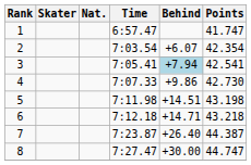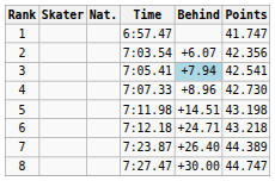2 | Points: 42.354 -> 42.356
4 | Behind: +9.86 -> +8.96
6 | Behind: +14.71 -> +24.71
7 | Points: 44.387 -> 44.389
